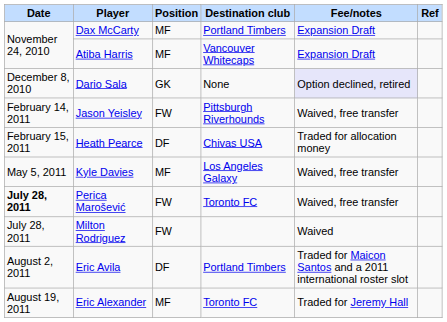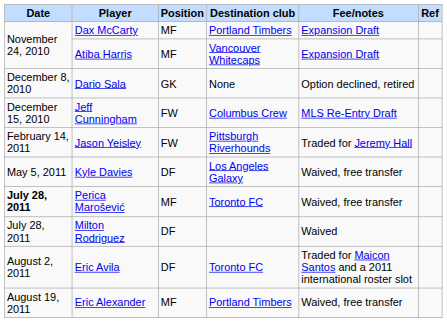Dario Sala | Fee/notes: lavender background -> no background
+ row: December 15, 2010 | Jeff Cunningham | FW | Columbus Crew | MLS Re-Entry Draft
Jason Yeisley | Fee/notes: Waived, free transfer -> Traded for Jeremy Hall
- row: February 15, 2011 | Heath Pearce | DF | Chivas USA | Traded for allocation money
Kyle Davies | Position: MF -> DF
Perica Marošević | Position: FW -> MF
Milton Rodriguez | Position: FW -> DF
Eric Avila | Destination club: Portland Timbers -> Toronto FC
Eric Alexander | Destination club: Toronto FC -> Portland Timbers
Eric Alexander | Fee/notes: Traded for Jeremy Hall -> Waived, free transfer
